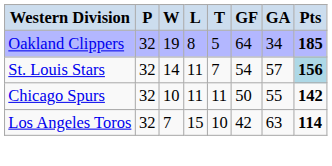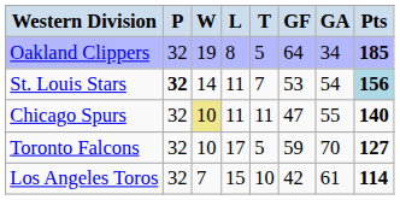St. Louis Stars | P: normal -> bold
St. Louis Stars | GF: 54 -> 53
St. Louis Stars | GA: 57 -> 54
Chicago Spurs | W: no background -> khaki background
Chicago Spurs | GF: 50 -> 47
Chicago Spurs | Pts: 142 -> 140
+ row: Toronto Falcons | 32 | 10 | 17 | 5 | 59 | 70 | 127
Los Angeles Toros | GA: 63 -> 61
